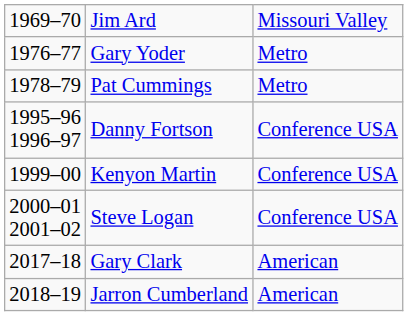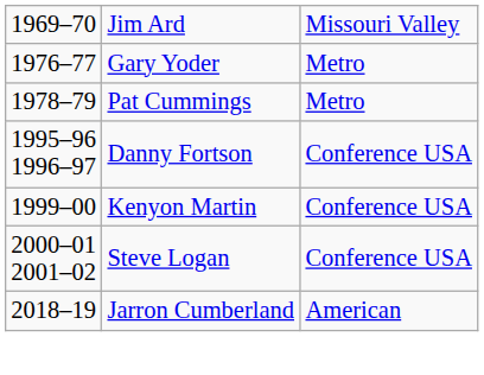- row: 2017–18 | Gary Clark | American
